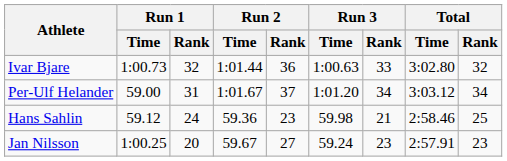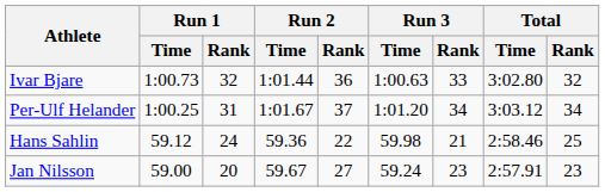Per-Ulf Helander | Run 1 / Time: 59.00 -> 1:00.25
Hans Sahlin | Run 2 / Rank: 23 -> 22
Jan Nilsson | Run 1 / Time: 1:00.25 -> 59.00
